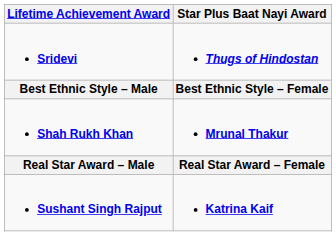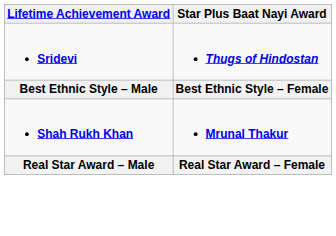- row: Sushant Singh Rajput | Katrina Kaif
